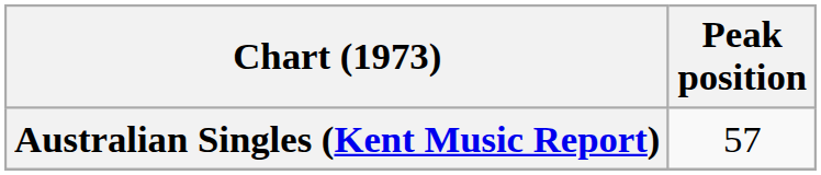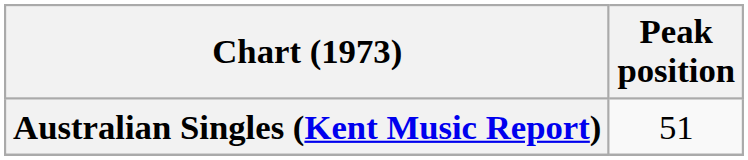Australian Singles (Kent Music Report) | Peak position: 57 -> 51
